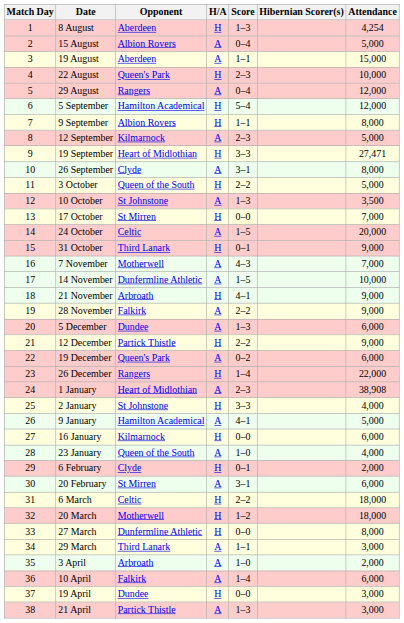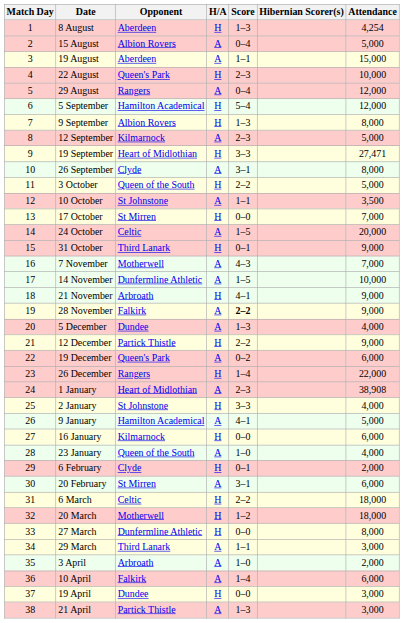9 September | Score: 1–1 -> 1–3
10 October | Score: 1–3 -> 1–1
28 November | Score: normal -> bold
5 December | Attendance: 6,000 -> 4,000
